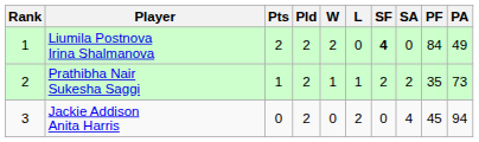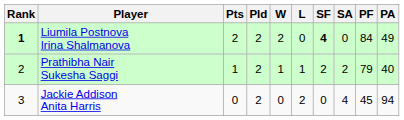Liumila Postnova Irina Shalmanova | Rank: normal -> bold
Prathibha Nair Sukesha Saggi | PF: 35 -> 79
Prathibha Nair Sukesha Saggi | PA: 73 -> 40
